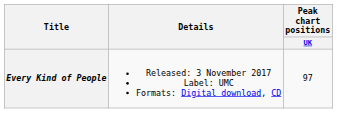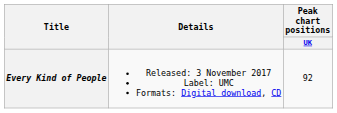Every Kind of People | Peak chart positions / UK: 97 -> 92
